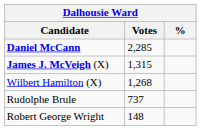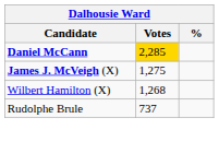Daniel McCann | Votes: no background -> gold background
James J. McVeigh (X) | Votes: 1,315 -> 1,275
- row: Robert George Wright | 148
